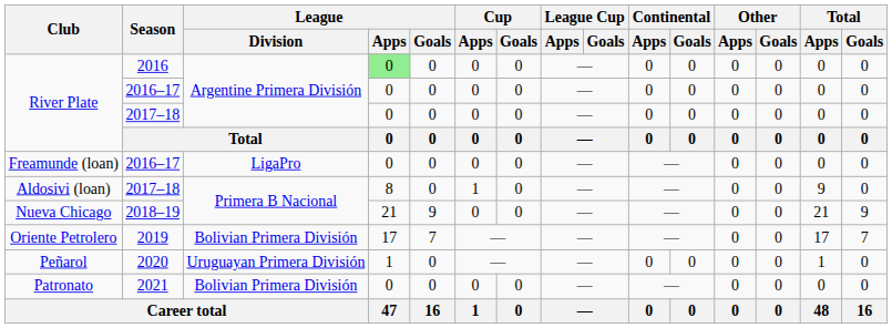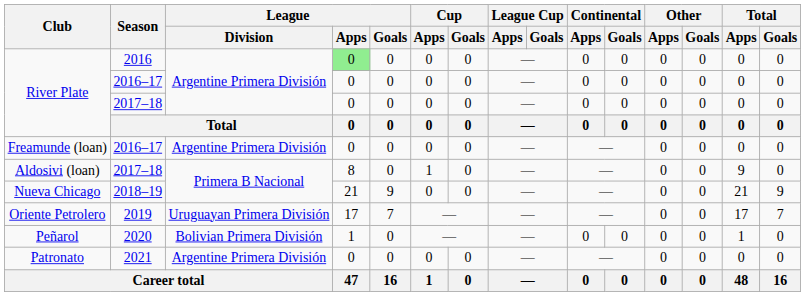Freamunde (loan) | League / Division: LigaPro -> Argentine Primera División
Oriente Petrolero | League / Division: Bolivian Primera División -> Uruguayan Primera División
Peñarol | League / Division: Uruguayan Primera División -> Bolivian Primera División
Patronato | League / Division: Bolivian Primera División -> Argentine Primera División
